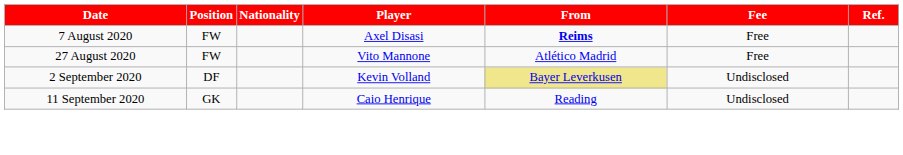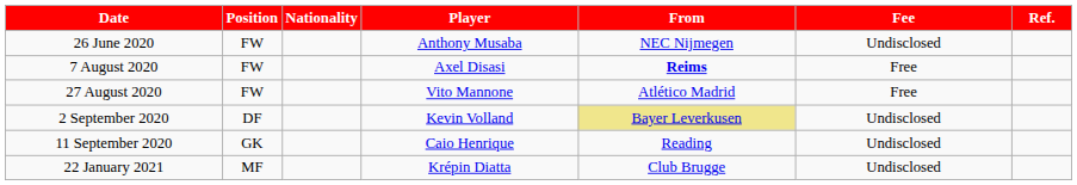+ row: 26 June 2020 | FW | Anthony Musaba | NEC Nijmegen | Undisclosed
+ row: 22 January 2021 | MF | Krépin Diatta | Club Brugge | Undisclosed
